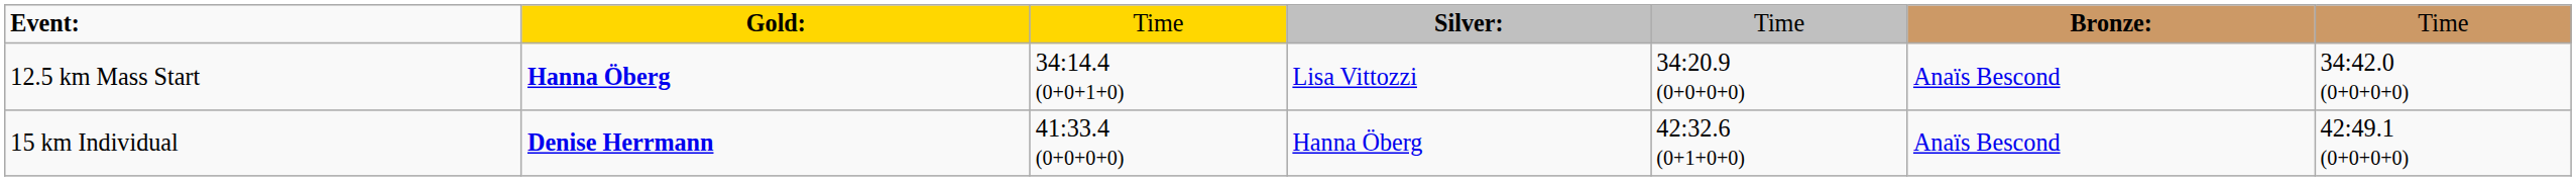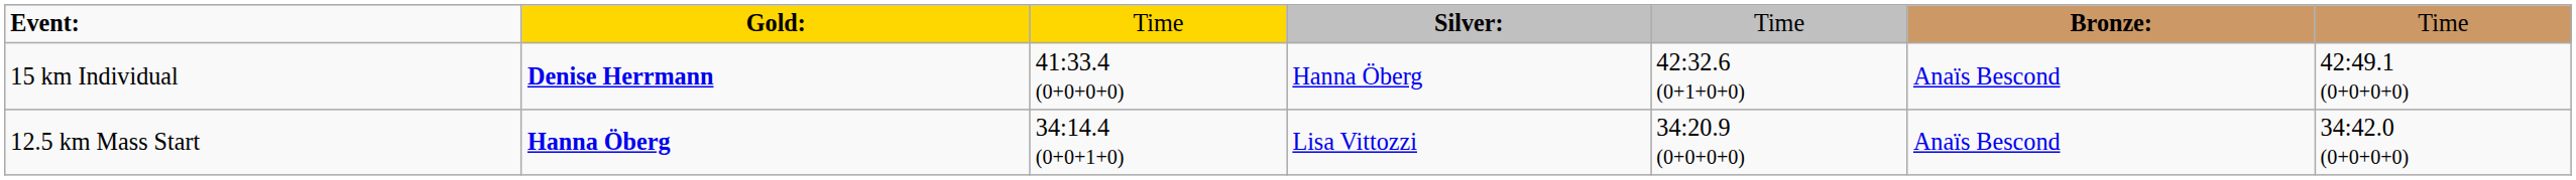rows swapped: 15 km Individual <-> 12.5 km Mass Start
